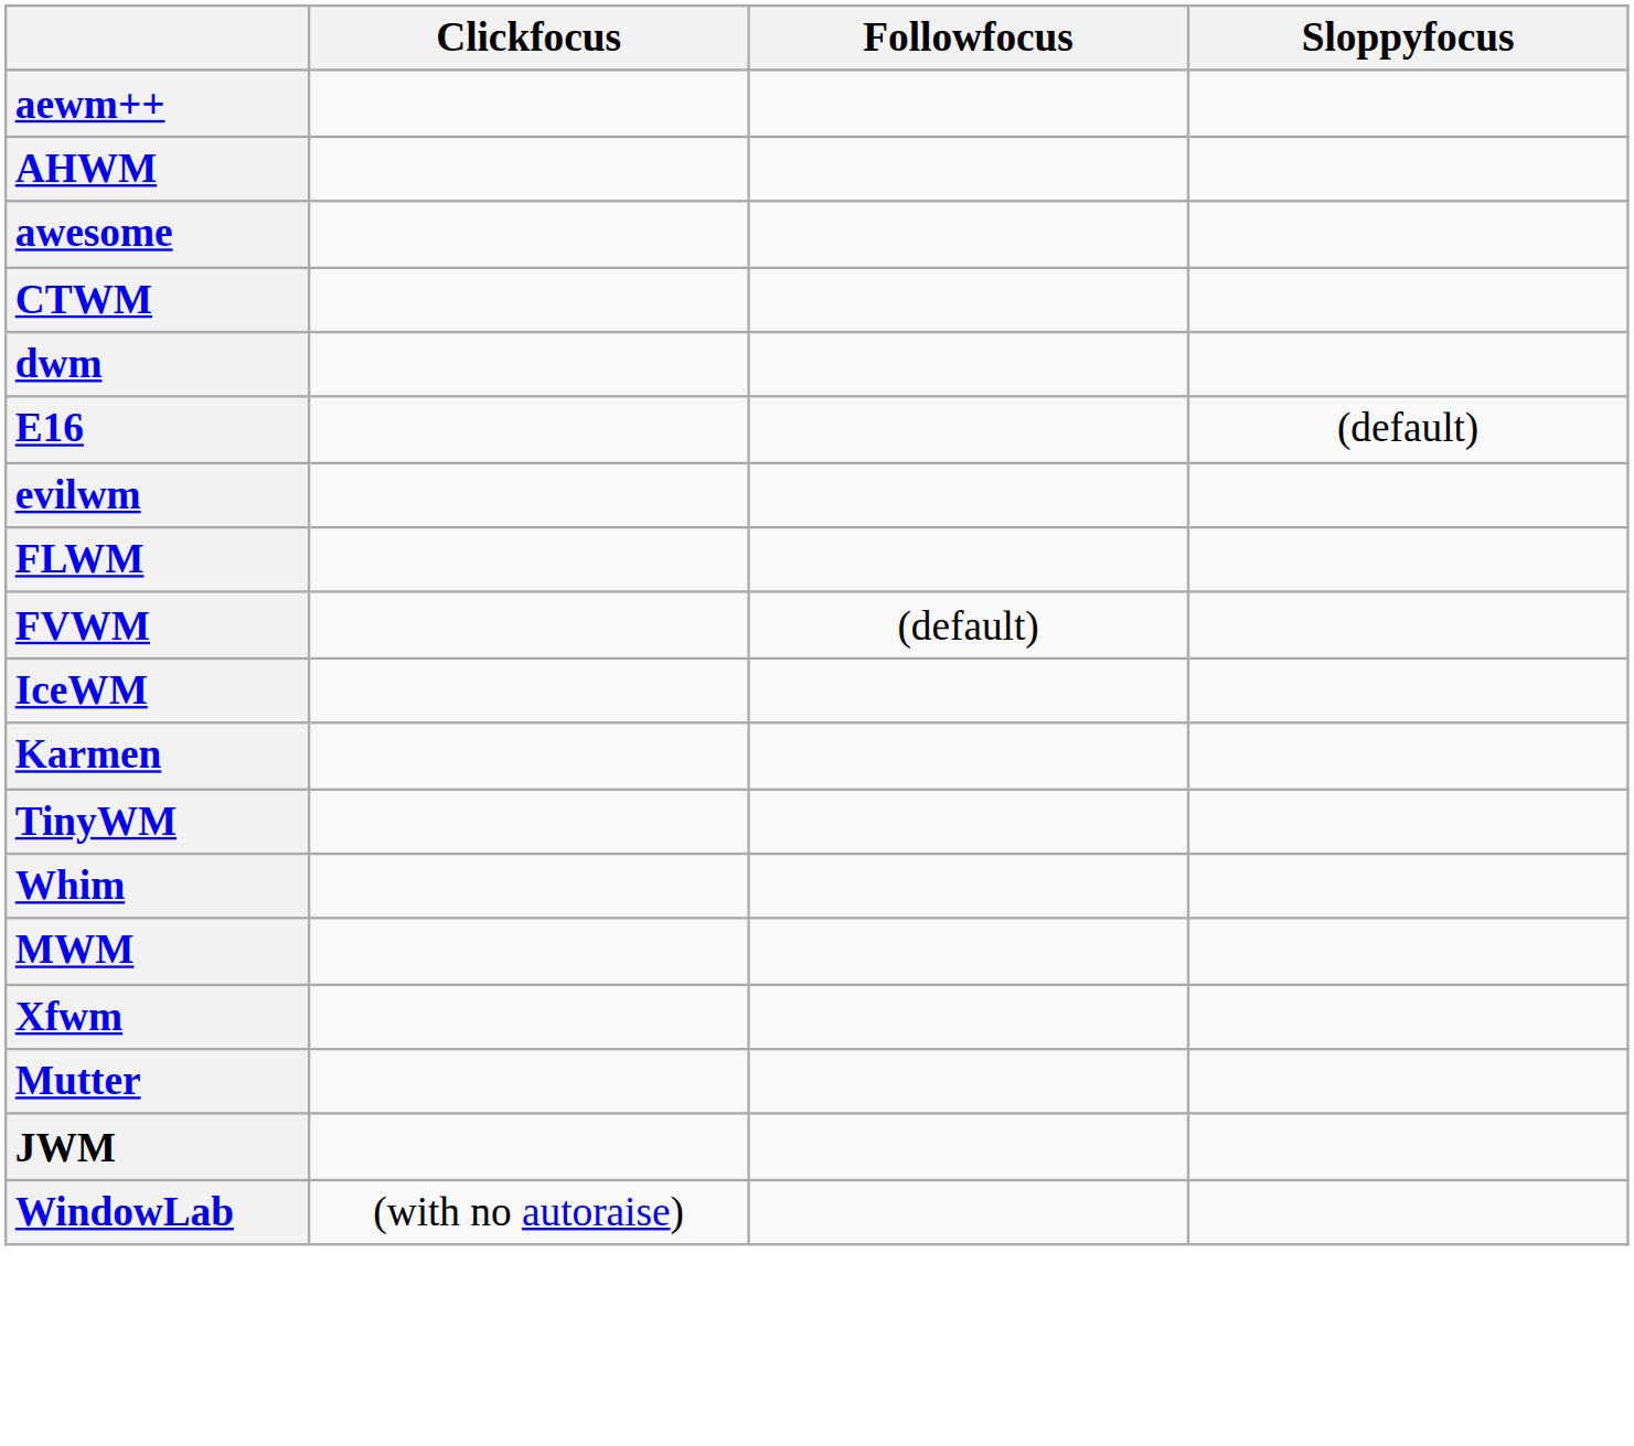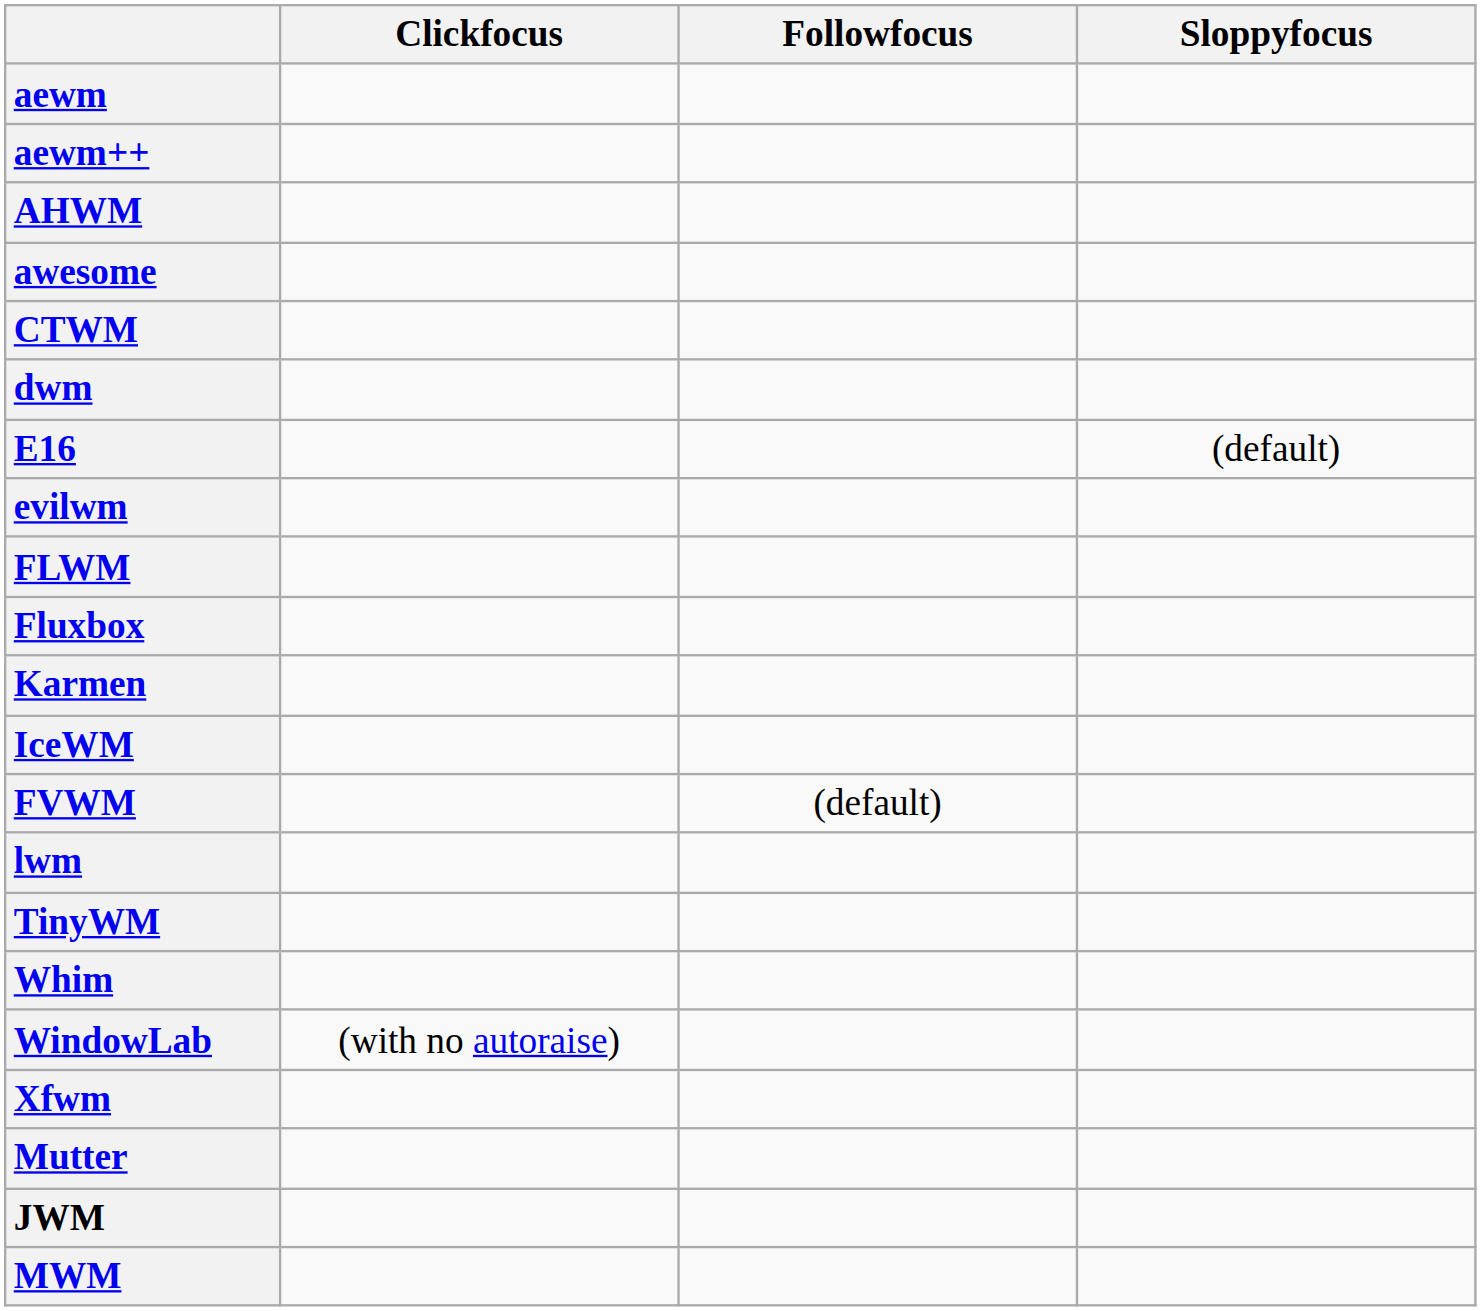+ row: aewm
+ row: Fluxbox
rows swapped: FVWM <-> Karmen
+ row: lwm
rows swapped: WindowLab <-> MWM
